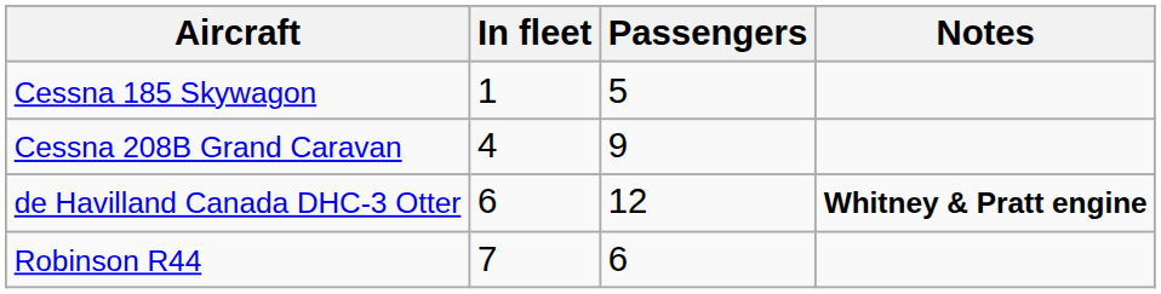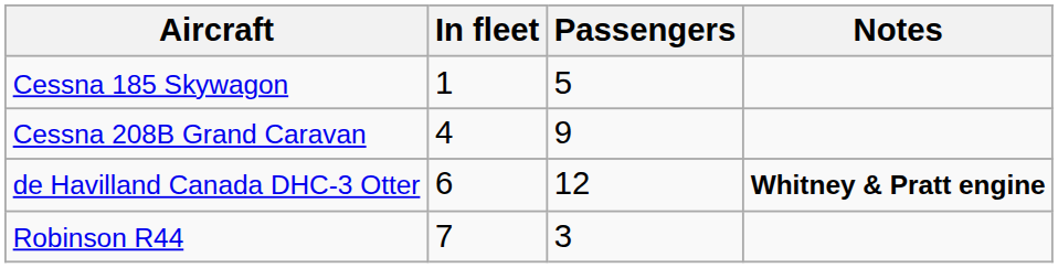Robinson R44 | Passengers: 6 -> 3
